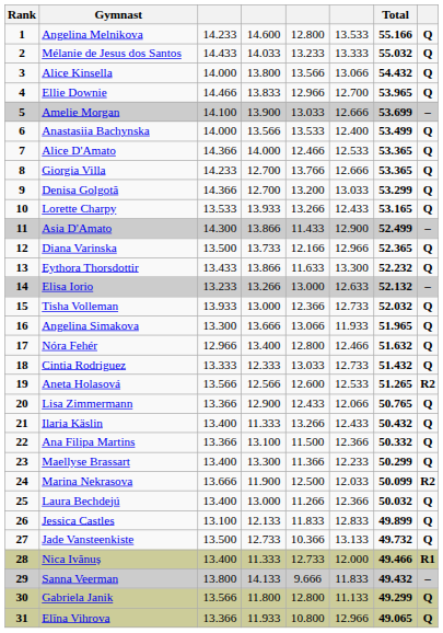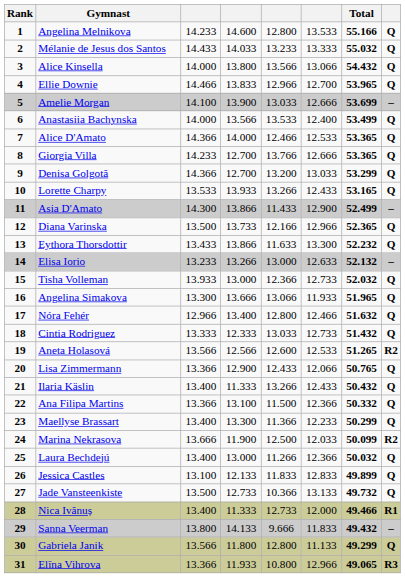Elīna Vihrova | column 8: Q -> R3
